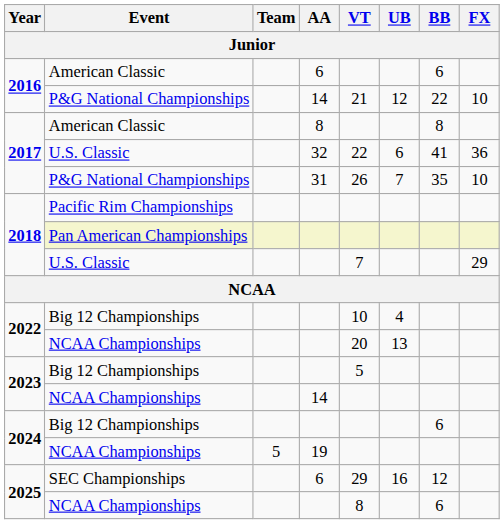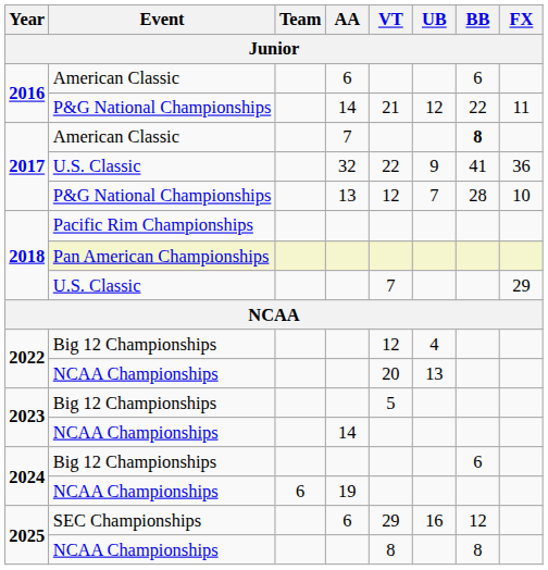2016 / P&G National Championships | FX: 10 -> 11
2017 / American Classic | AA: 8 -> 7
2017 / American Classic | BB: normal -> bold
2017 / U.S. Classic | UB: 6 -> 9
2017 / P&G National Championships | AA: 31 -> 13
2017 / P&G National Championships | VT: 26 -> 12
2017 / P&G National Championships | BB: 35 -> 28
2022 / Big 12 Championships | VT: 10 -> 12
2024 / NCAA Championships | Team: 5 -> 6
2025 / NCAA Championships | BB: 6 -> 8
